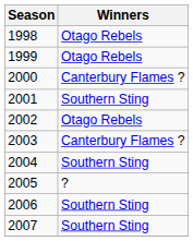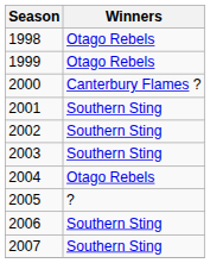2002 | Winners: Otago Rebels -> Southern Sting
2003 | Winners: Canterbury Flames ? -> Southern Sting
2004 | Winners: Southern Sting -> Otago Rebels
